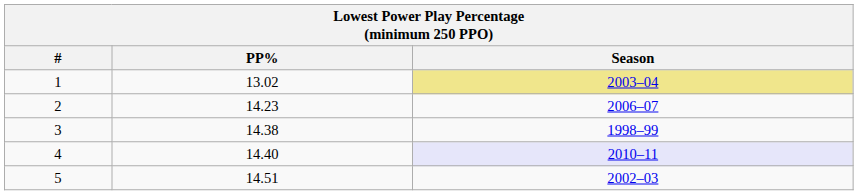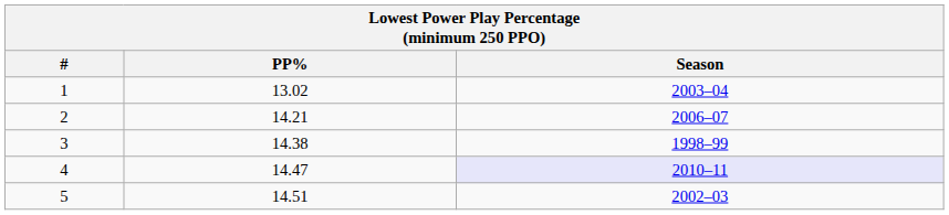1 | Season: khaki background -> no background
2 | PP%: 14.23 -> 14.21
4 | PP%: 14.40 -> 14.47
